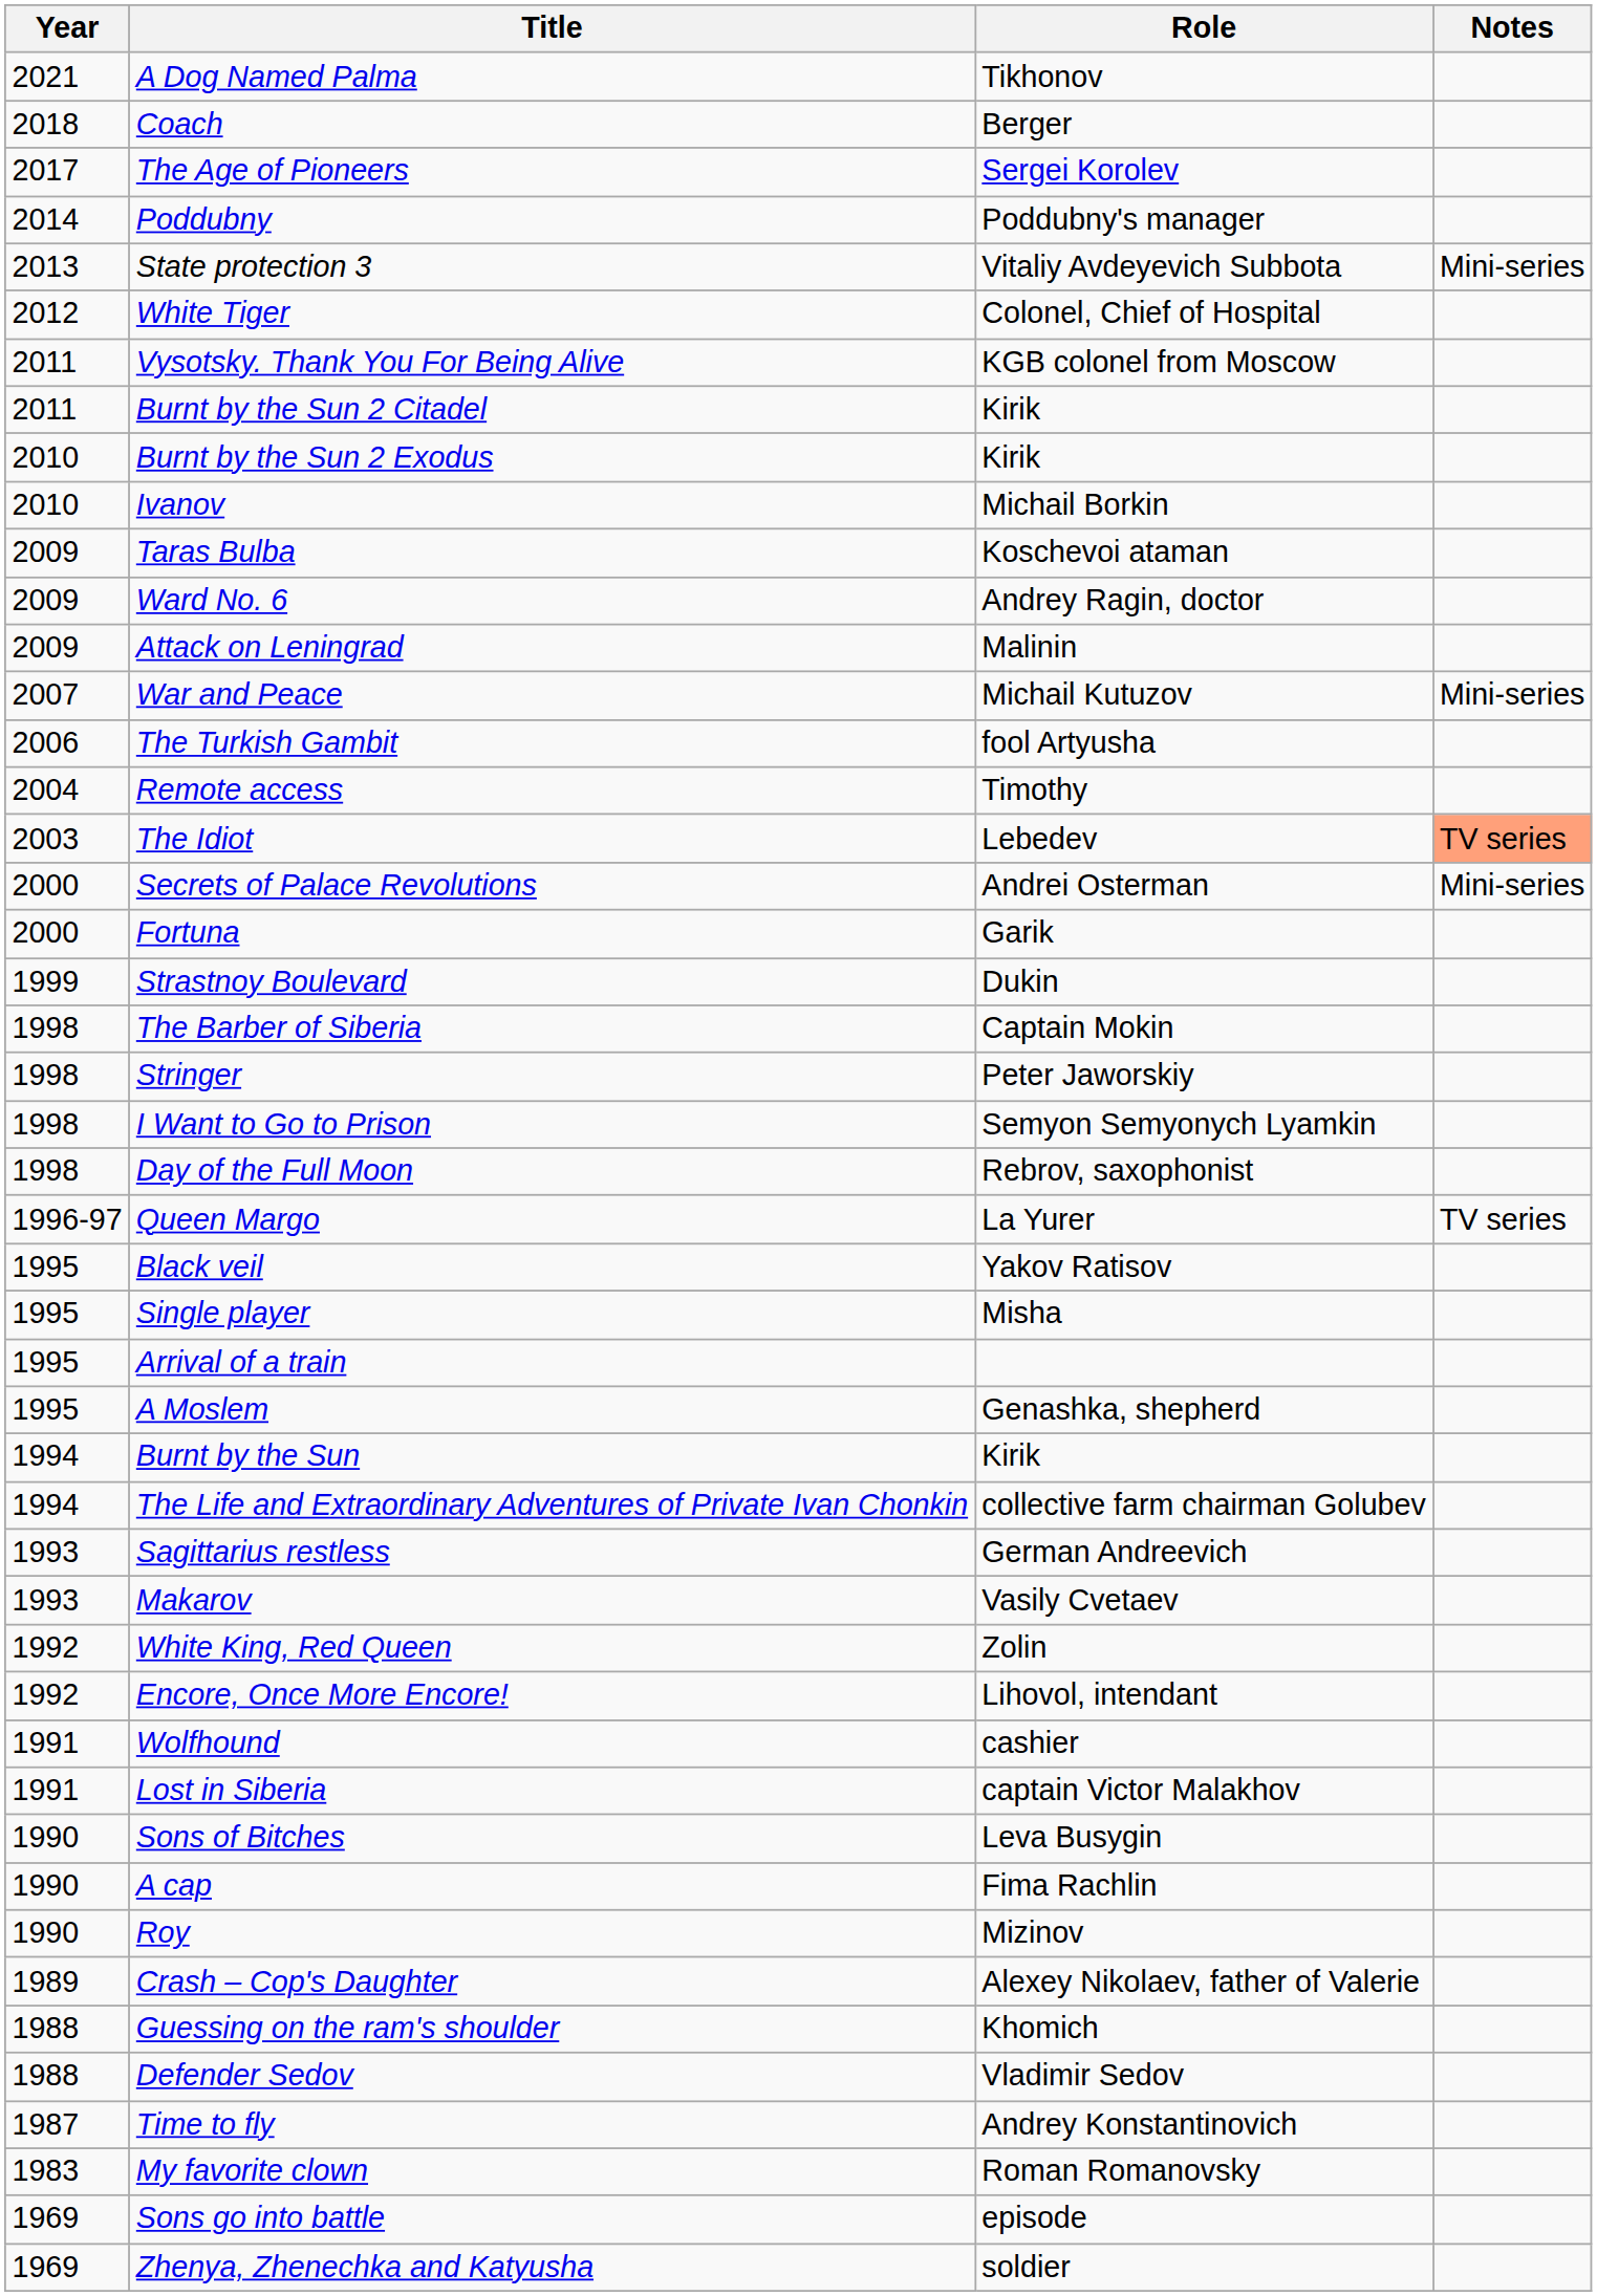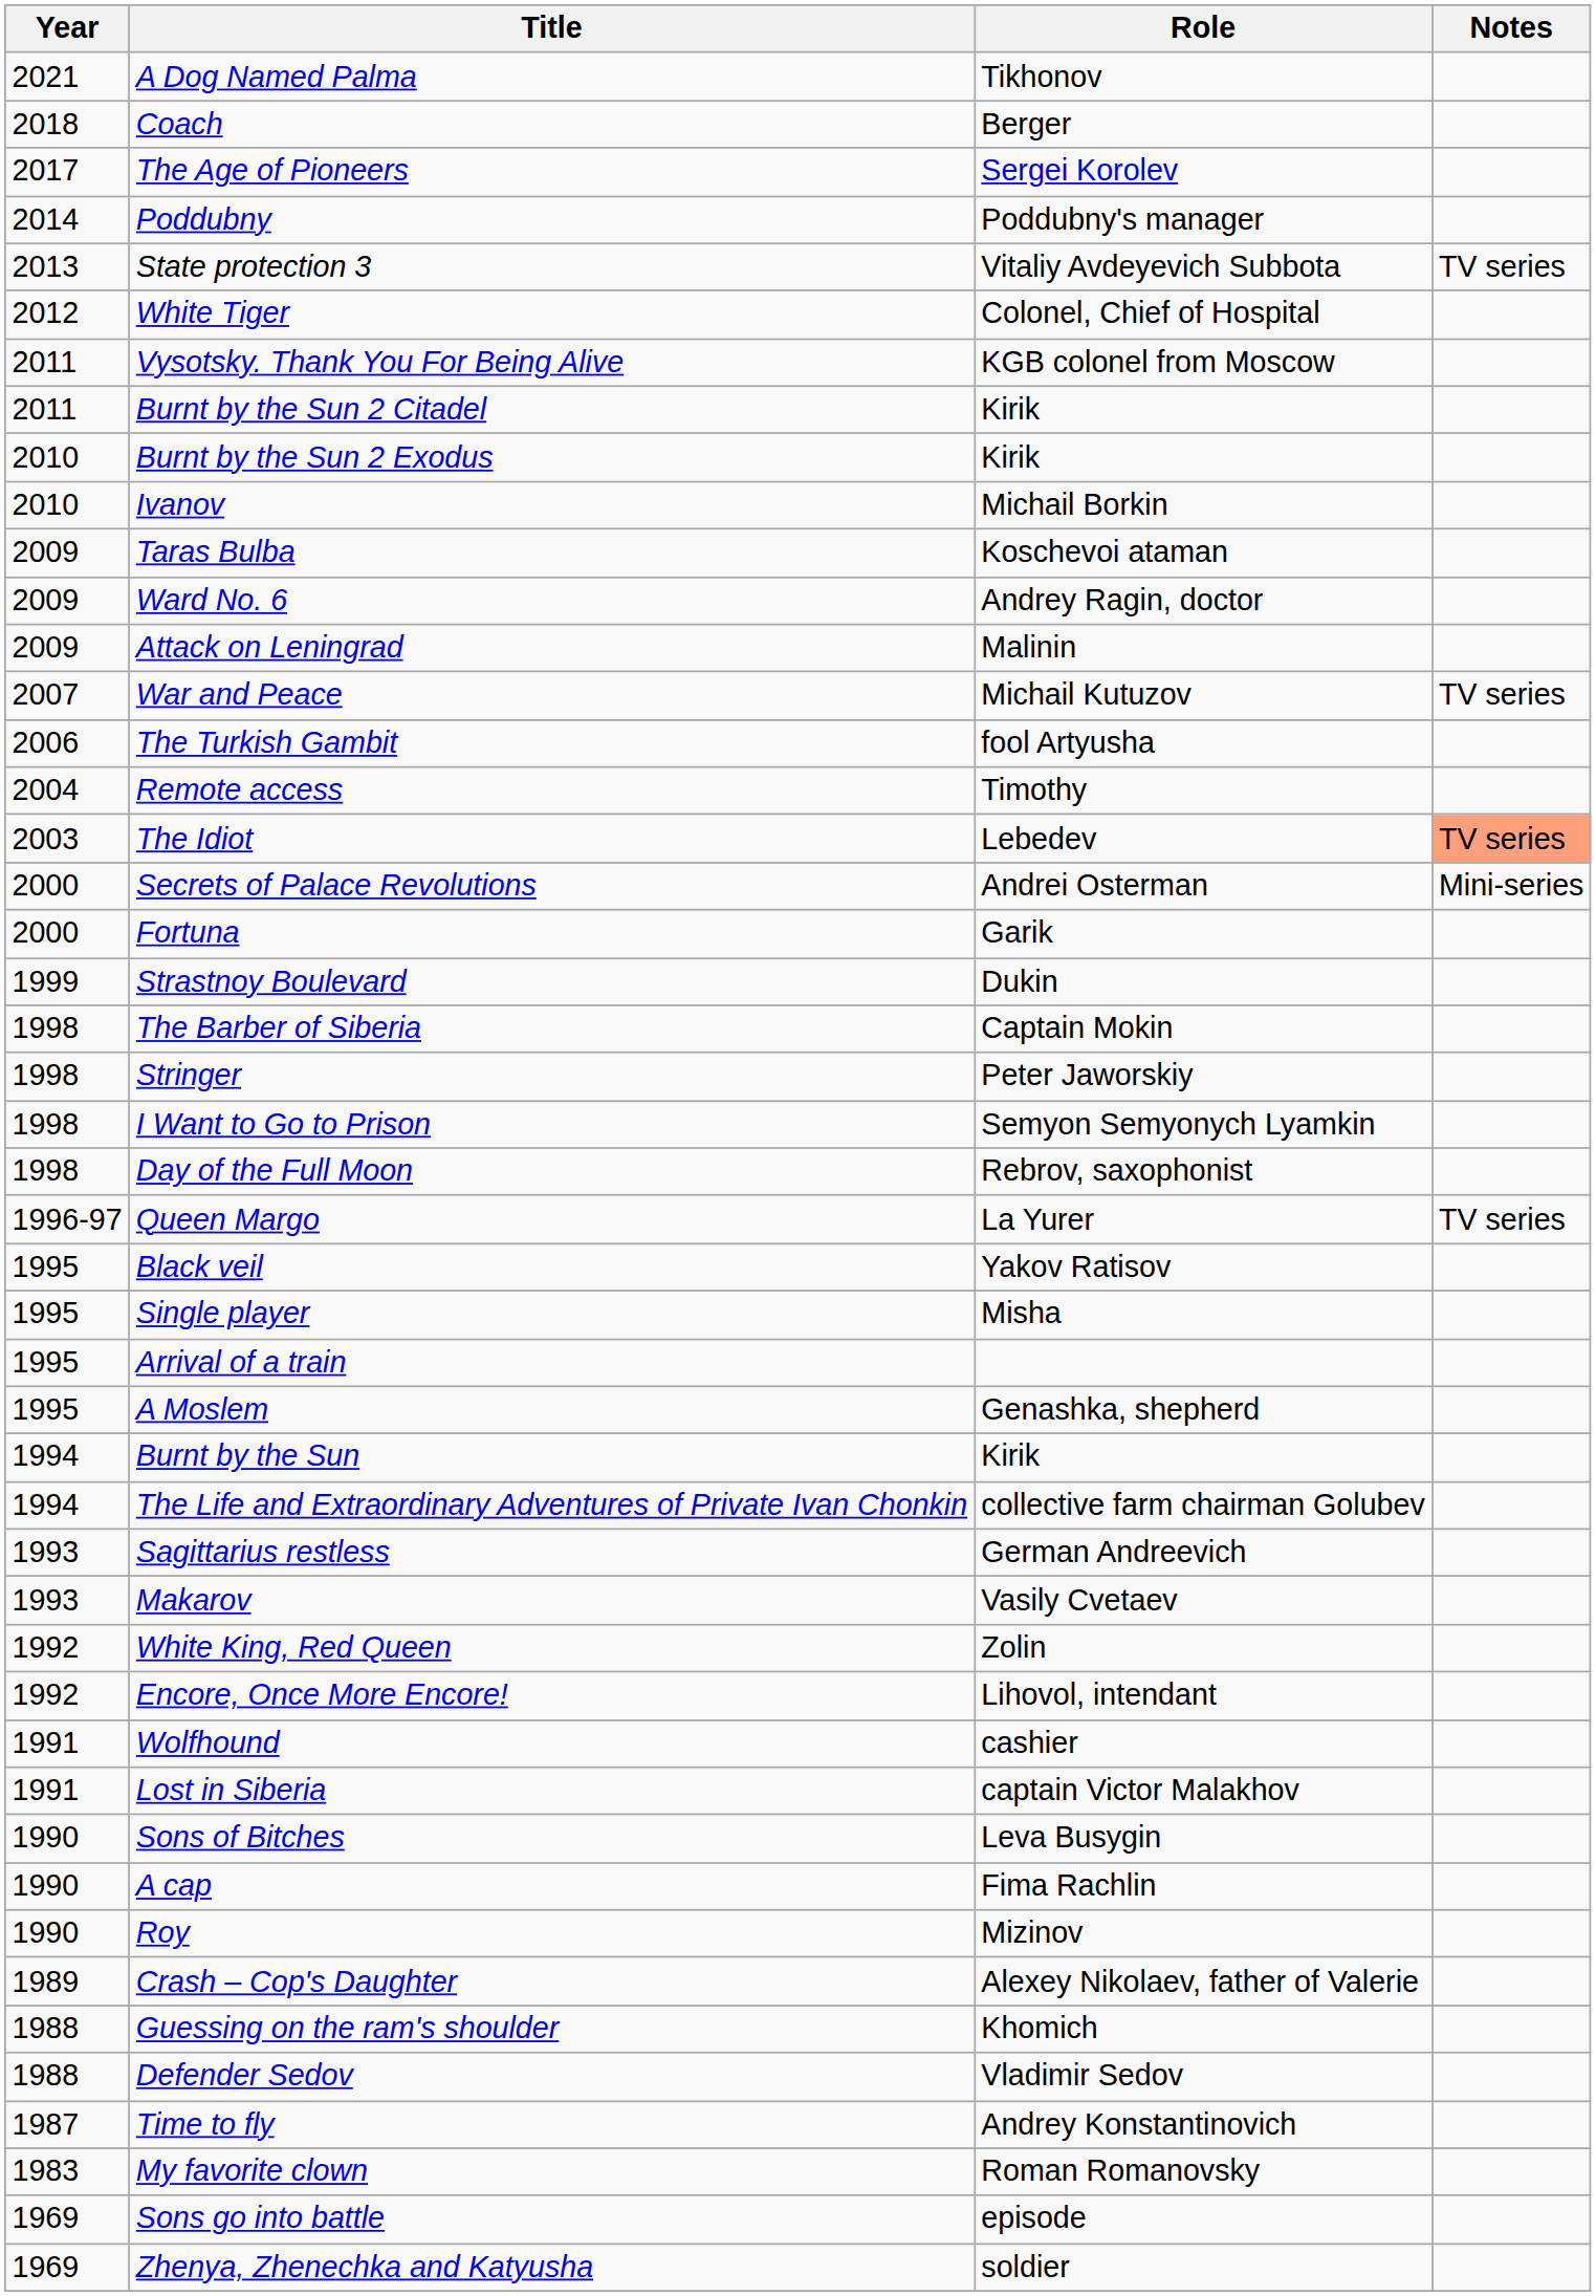State protection 3 | Notes: Mini-series -> TV series
War and Peace | Notes: Mini-series -> TV series
